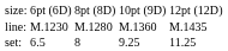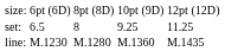rows swapped: set: <-> line:
